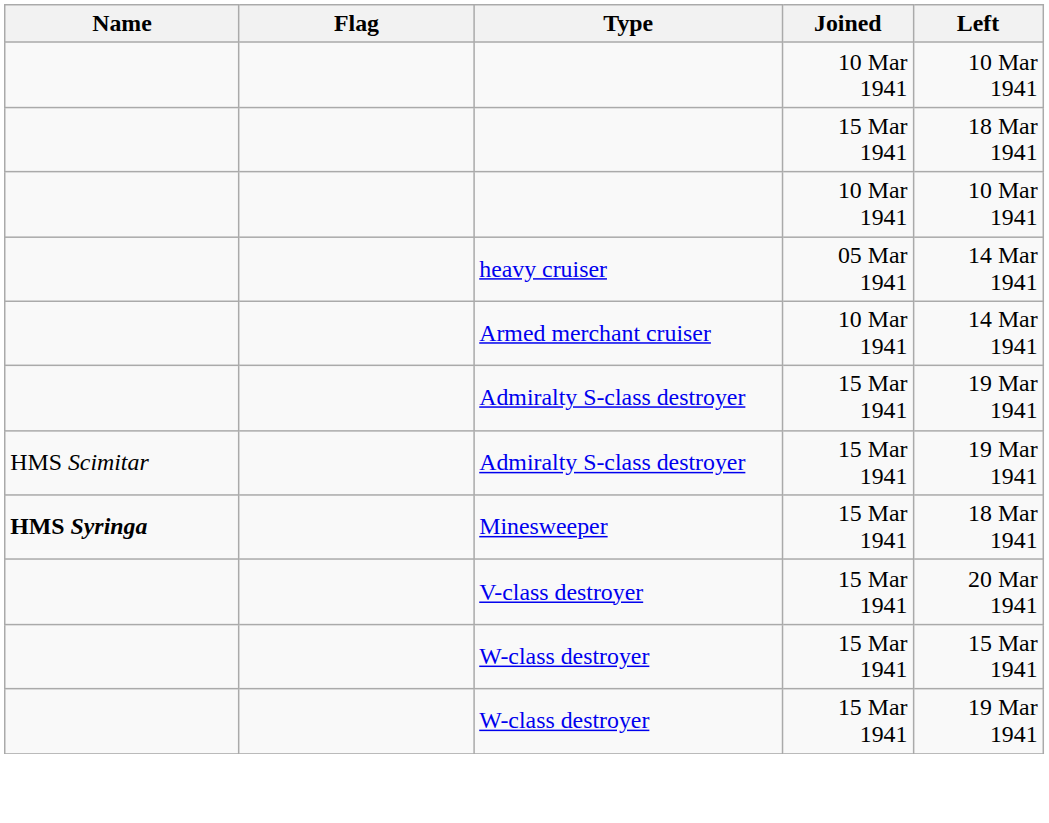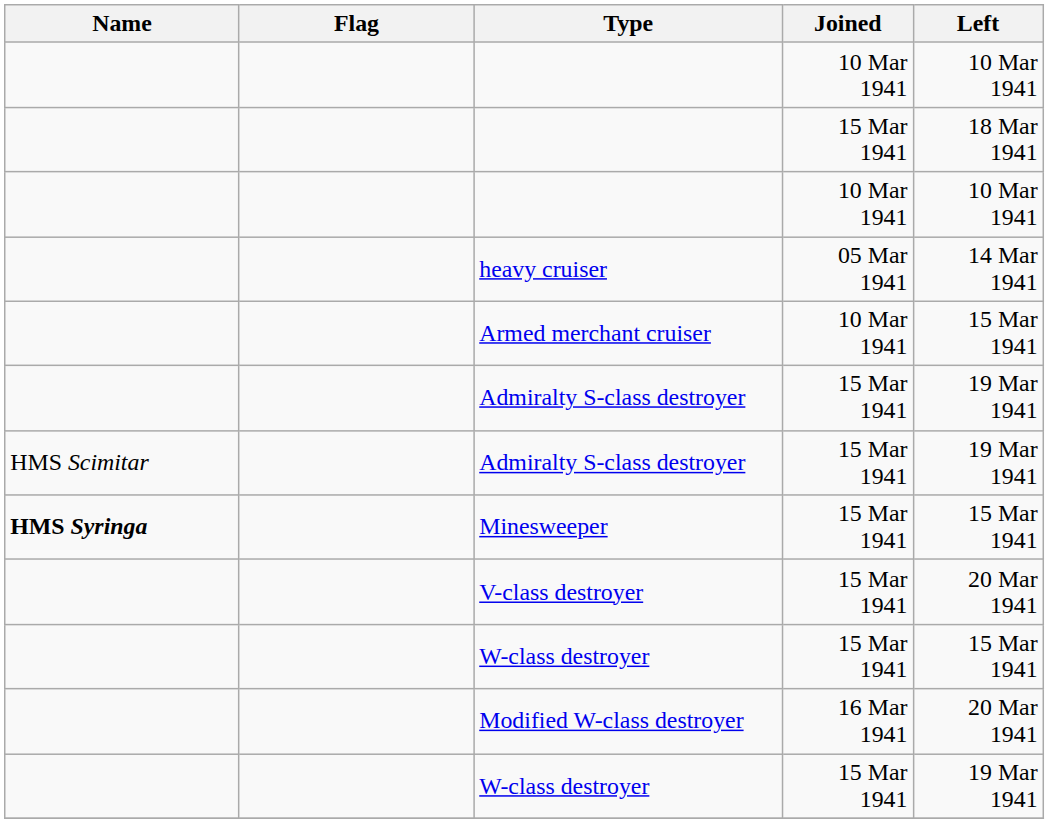Armed merchant cruiser | Left: 14 Mar 1941 -> 15 Mar 1941
Minesweeper | Left: 18 Mar 1941 -> 15 Mar 1941
+ row: Modified W-class destroyer | 16 Mar 1941 | 20 Mar 1941
